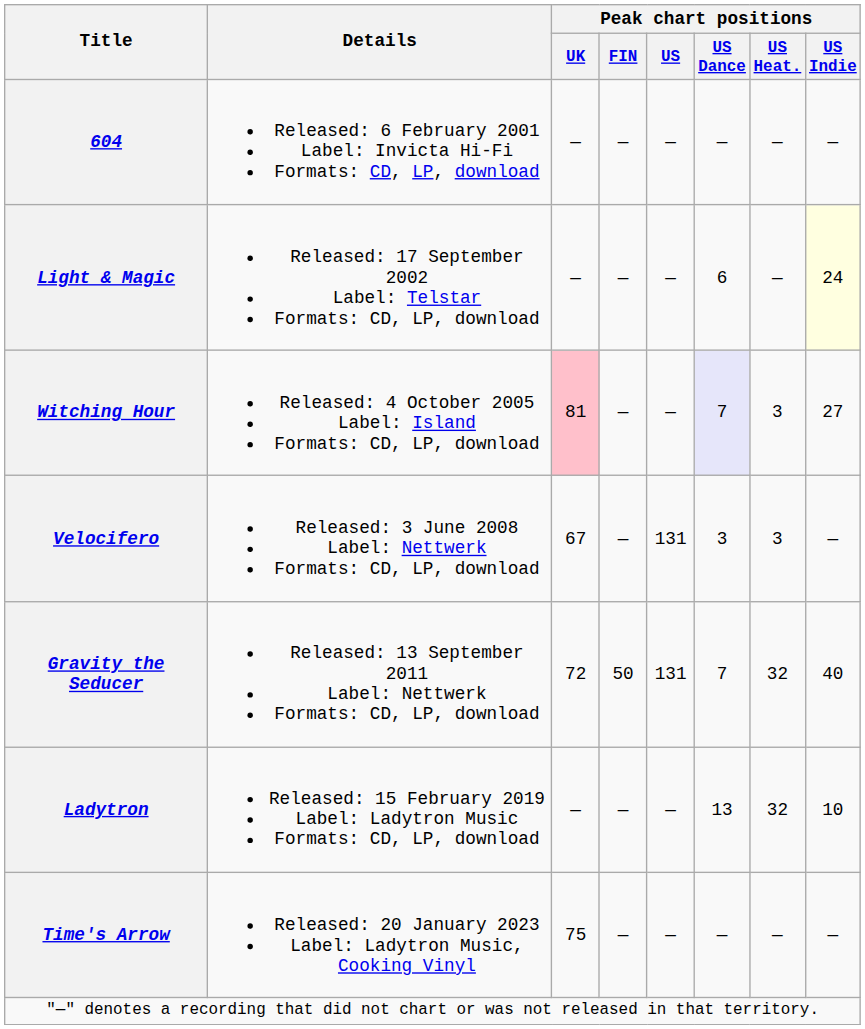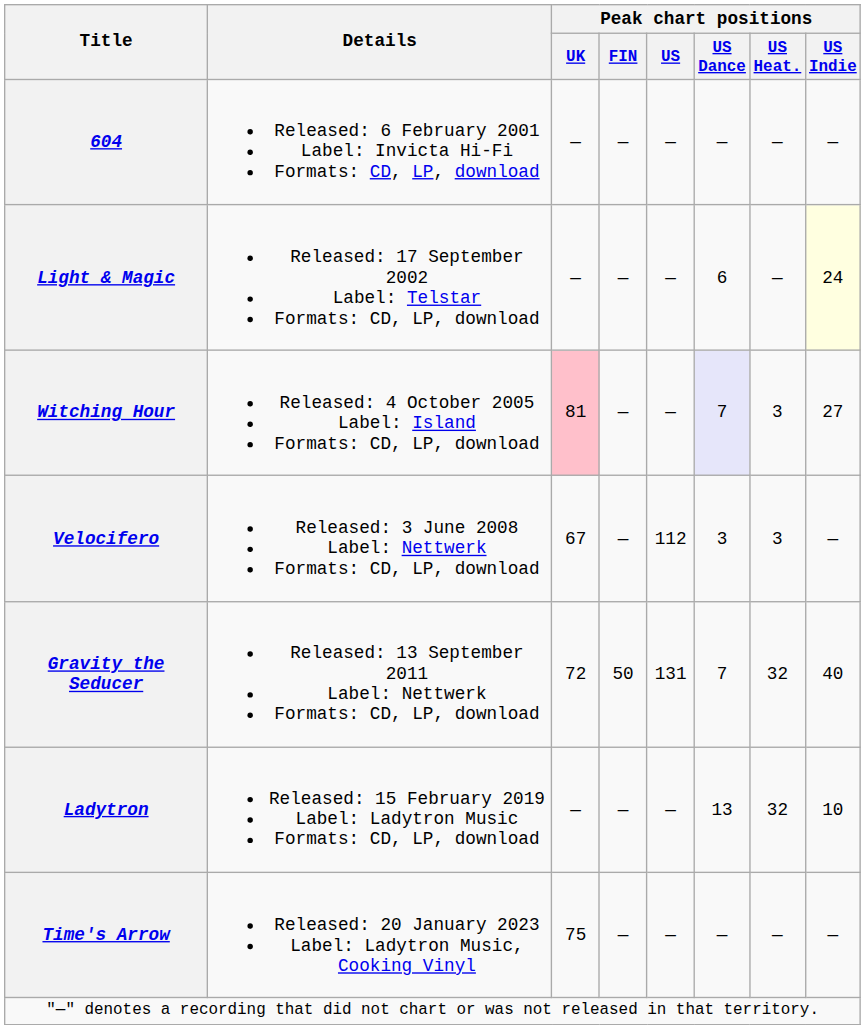Velocifero | Peak chart positions / US: 131 -> 112
